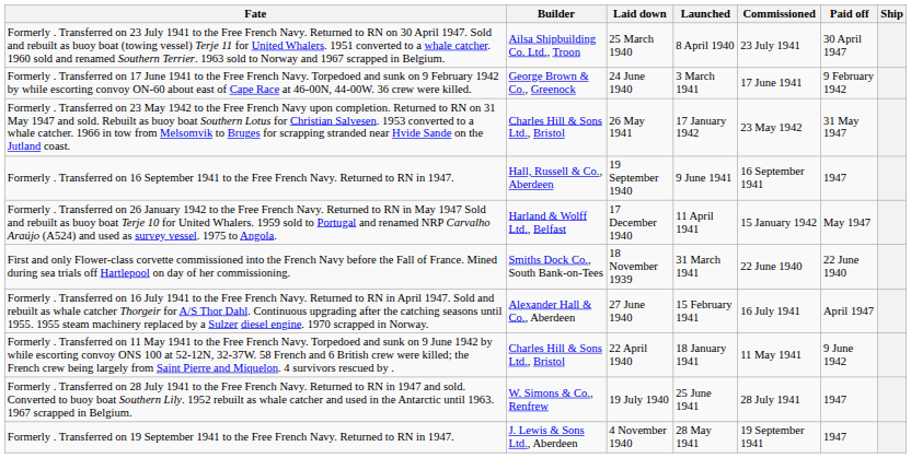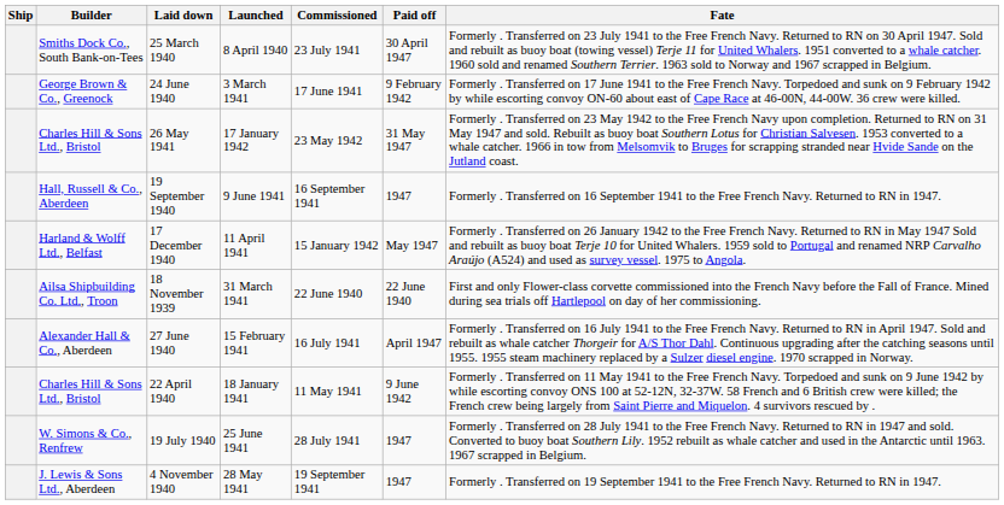columns swapped: Ship <-> Fate
25 March 1940 | Builder: Ailsa Shipbuilding Co. Ltd., Troon -> Smiths Dock Co., South Bank-on-Tees
18 November 1939 | Builder: Smiths Dock Co., South Bank-on-Tees -> Ailsa Shipbuilding Co. Ltd., Troon
